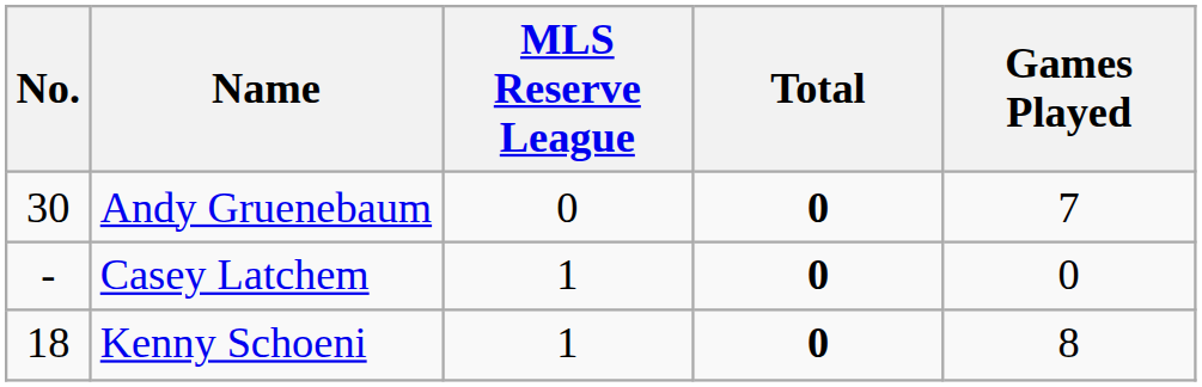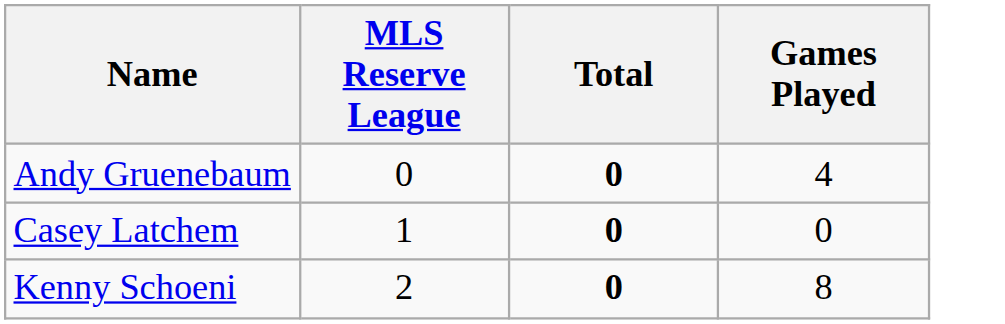- column: No. | 30 | - | 18
Andy Gruenebaum | Games Played: 7 -> 4
Kenny Schoeni | MLS Reserve League: 1 -> 2
